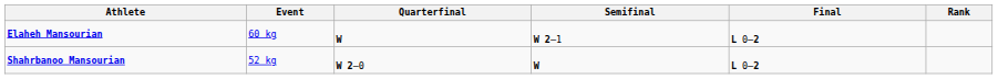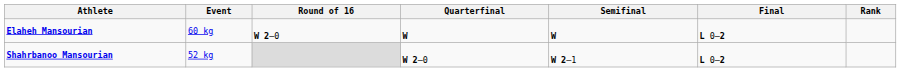+ column: Round of 16 | W 2–0
Elaheh Mansourian | Semifinal: W 2–1 -> W
Shahrbanoo Mansourian | Semifinal: W -> W 2–1
